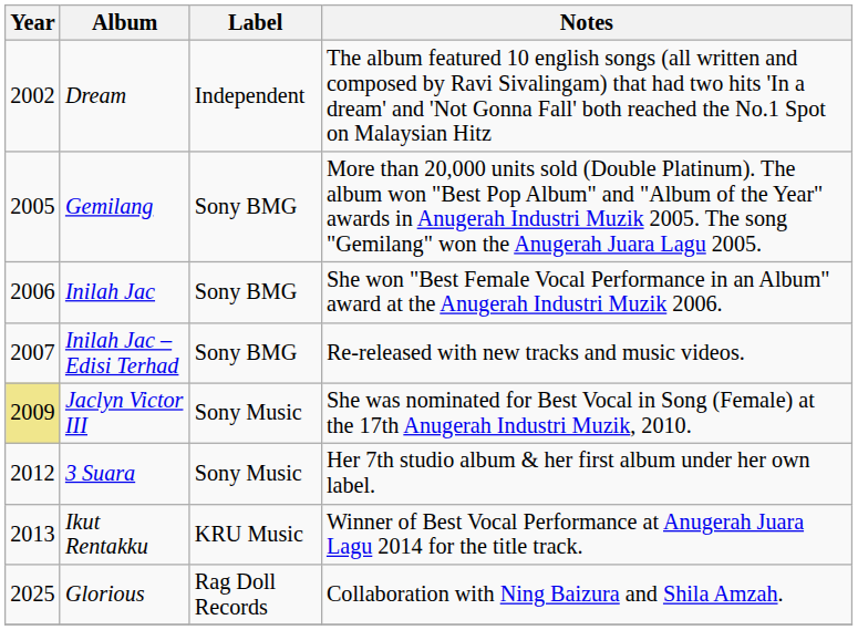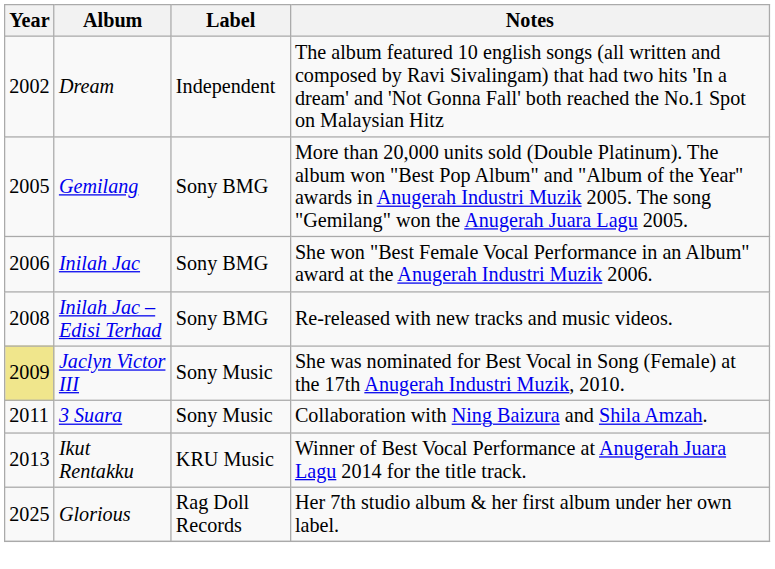Inilah Jac – Edisi Terhad | Year: 2007 -> 2008
3 Suara | Year: 2012 -> 2011
3 Suara | Notes: Her 7th studio album & her first album under her own label. -> Collaboration with Ning Baizura and Shila Amzah.
Glorious | Notes: Collaboration with Ning Baizura and Shila Amzah. -> Her 7th studio album & her first album under her own label.
